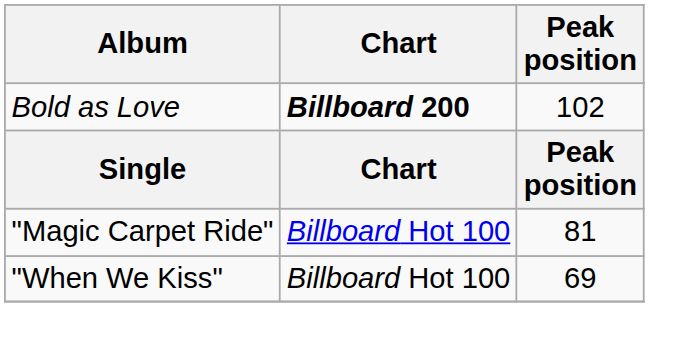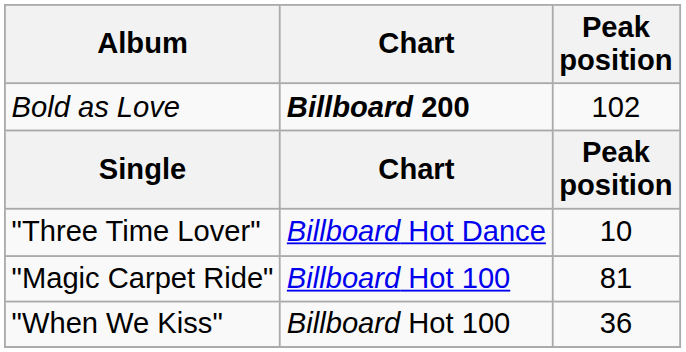+ row: "Three Time Lover" | Billboard Hot Dance | 10
"When We Kiss" | Peak position: 69 -> 36
